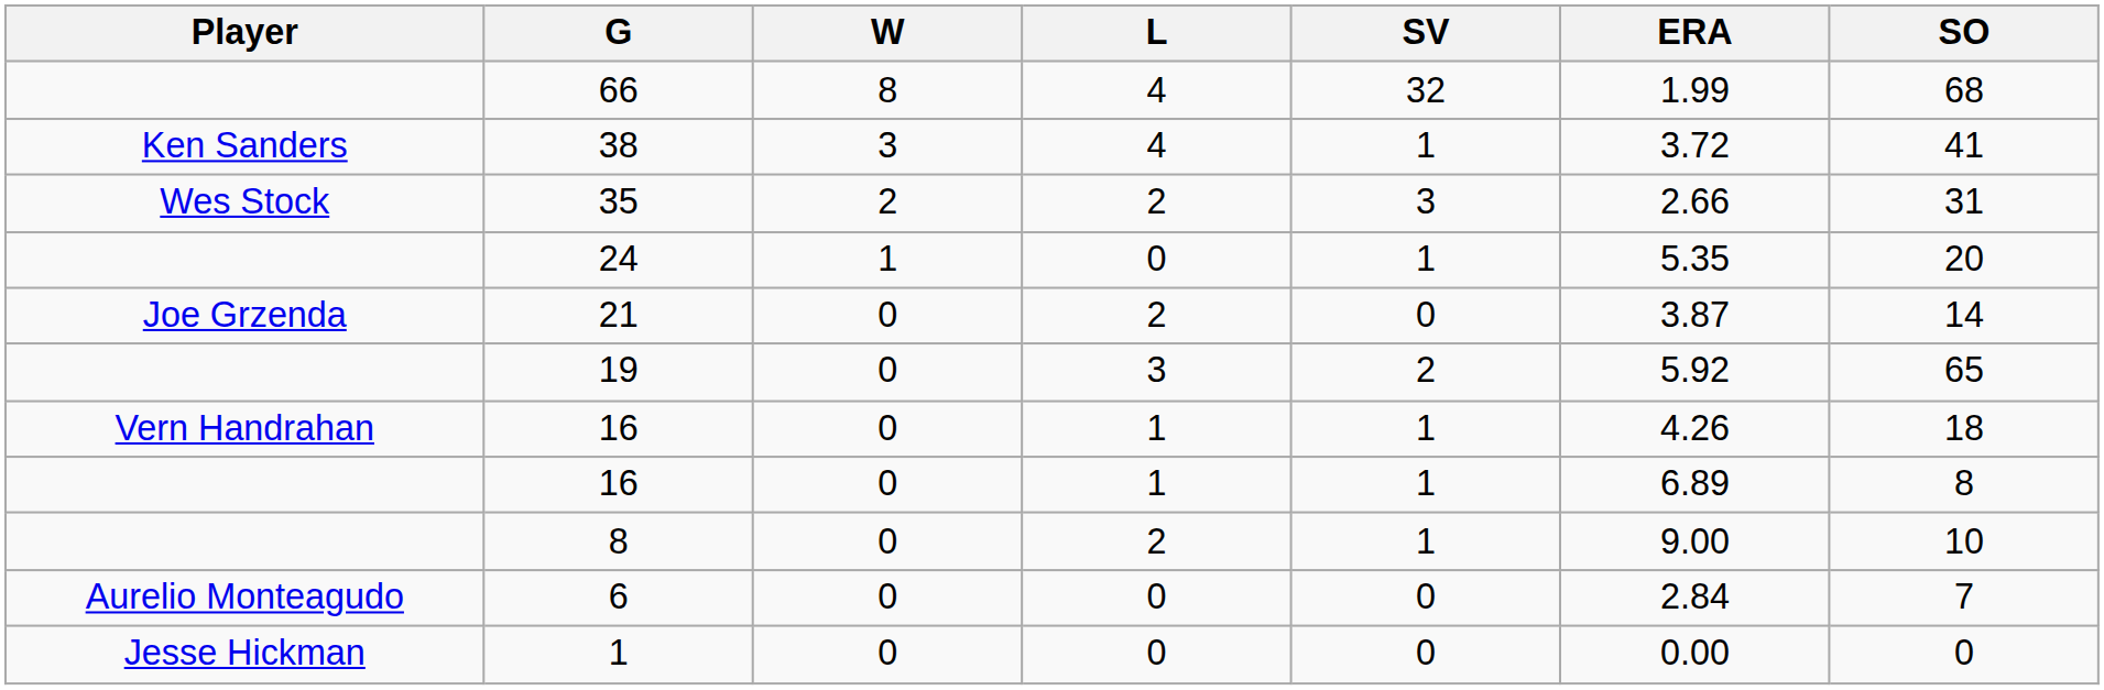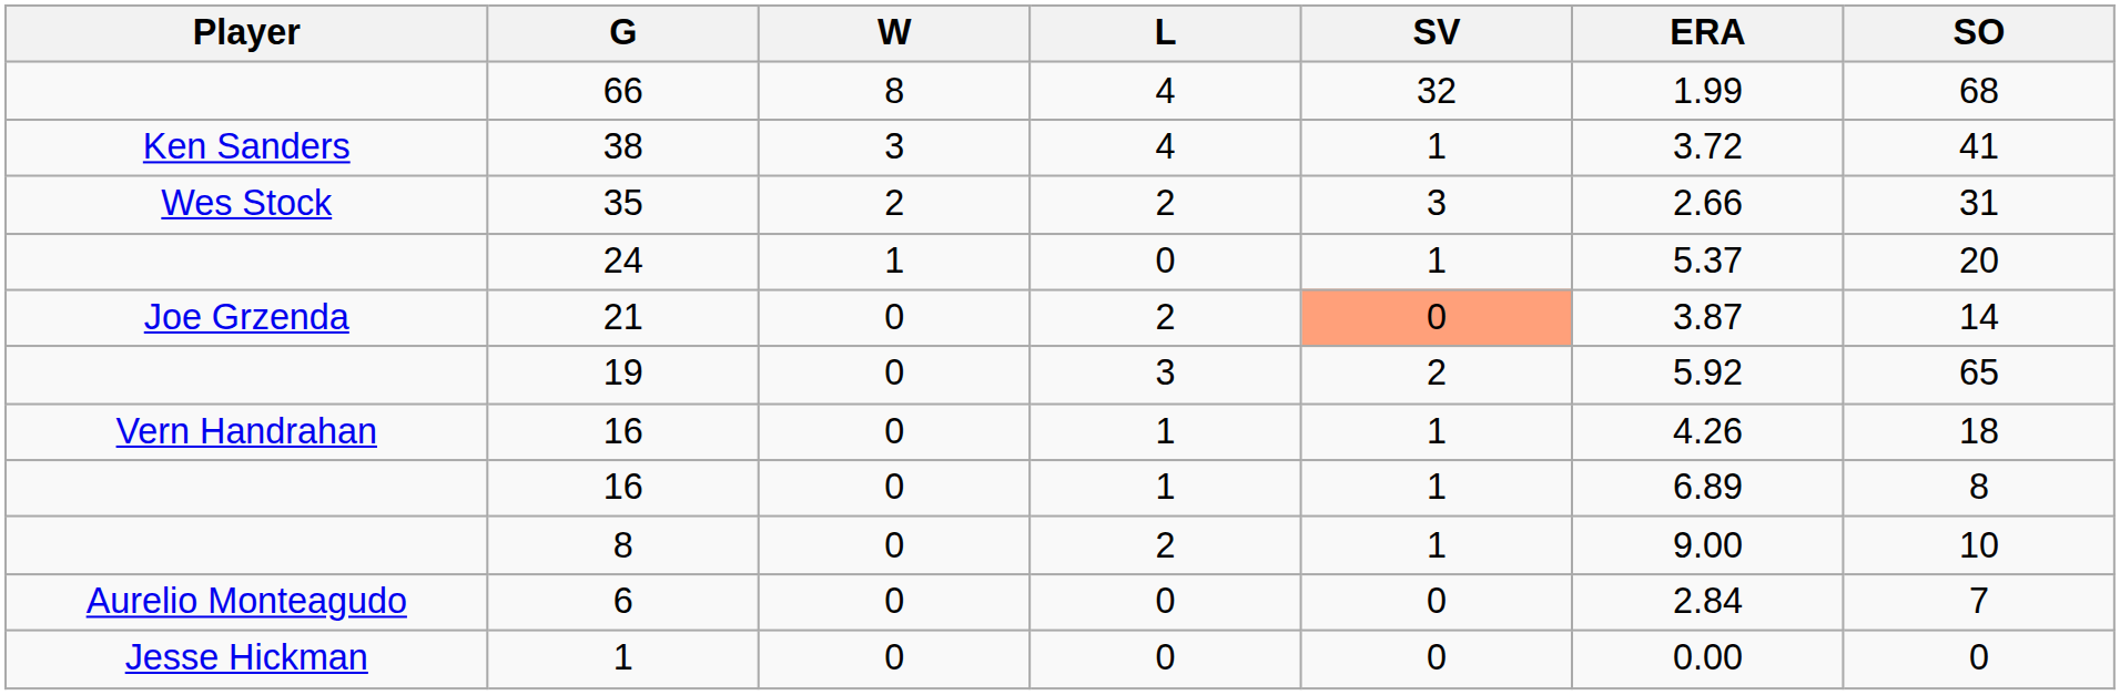24 | ERA: 5.35 -> 5.37
21 | SV: no background -> lightsalmon background
